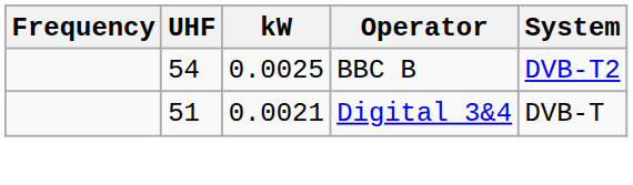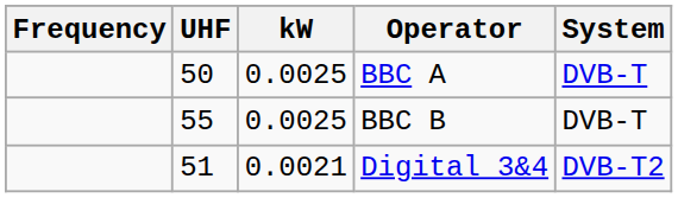+ row: 50 | 0.0025 | BBC A | DVB-T
BBC B | UHF: 54 -> 55
BBC B | System: DVB-T2 -> DVB-T
Digital 3&4 | System: DVB-T -> DVB-T2
